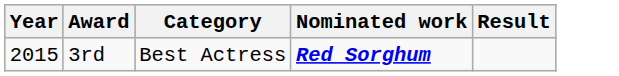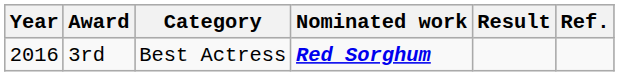+ column: Ref.
3rd | Year: 2015 -> 2016
